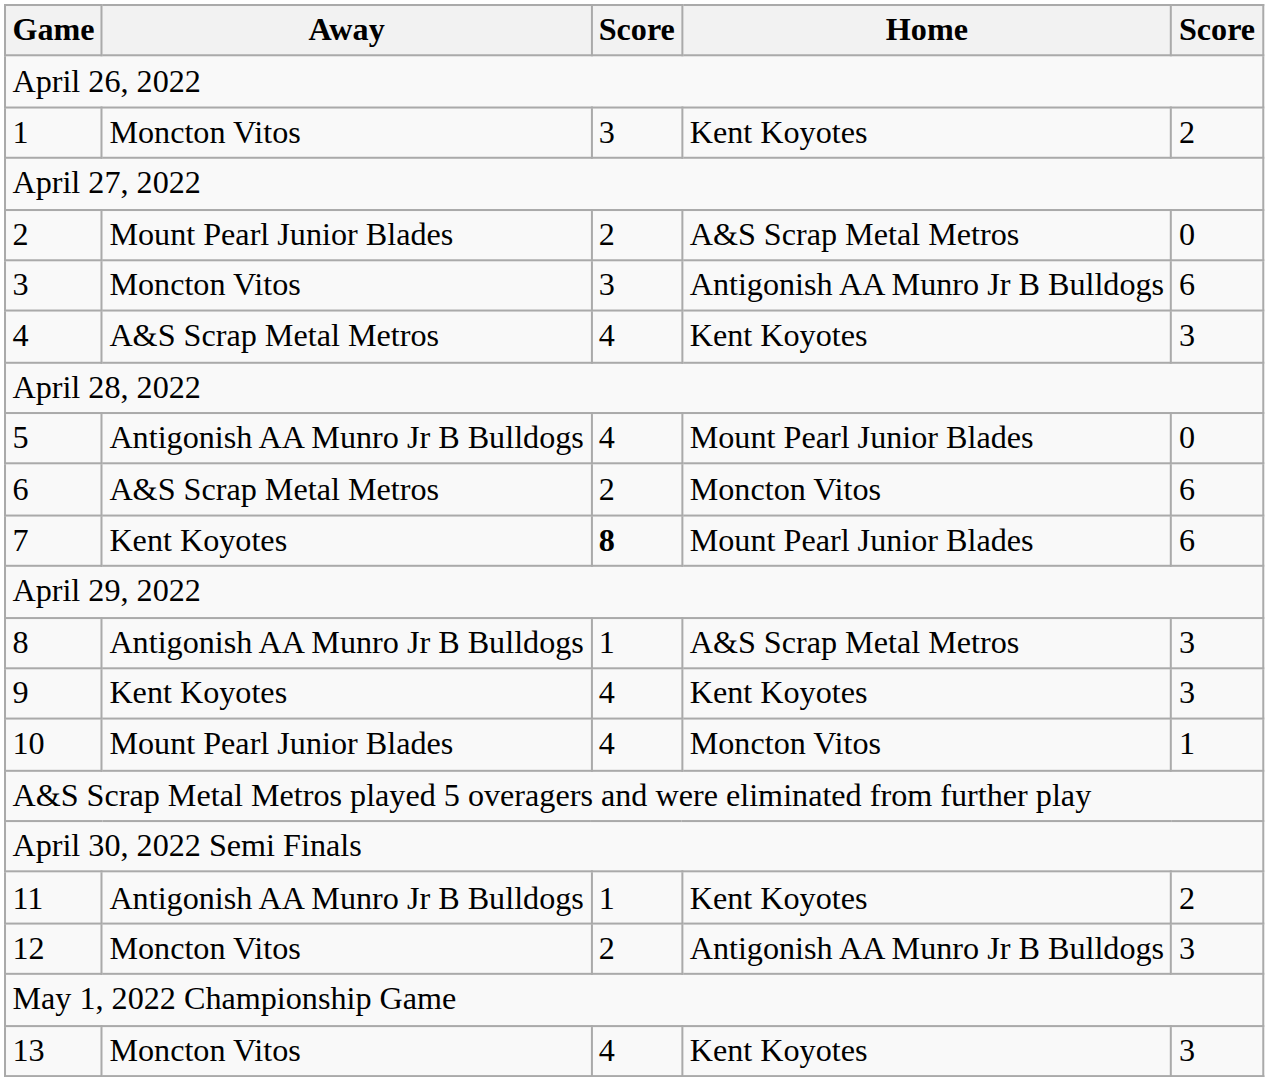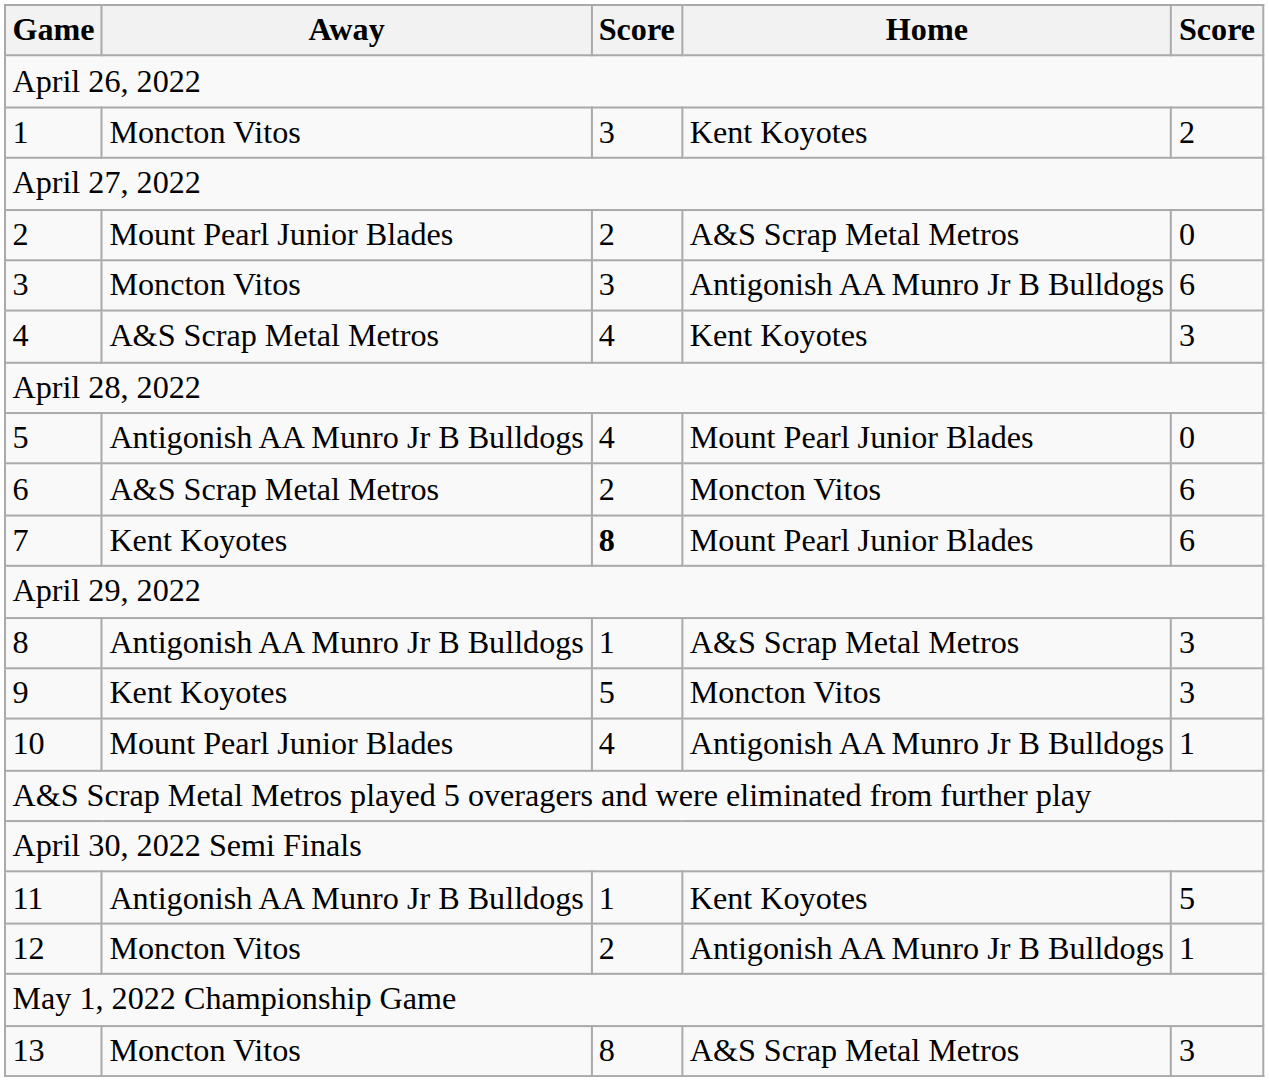9 | column 3: 4 -> 5
9 | Home: Kent Koyotes -> Moncton Vitos
10 | Home: Moncton Vitos -> Antigonish AA Munro Jr B Bulldogs
11 | column 5: 2 -> 5
12 | column 5: 3 -> 1
13 | column 3: 4 -> 8
13 | Home: Kent Koyotes -> A&S Scrap Metal Metros
